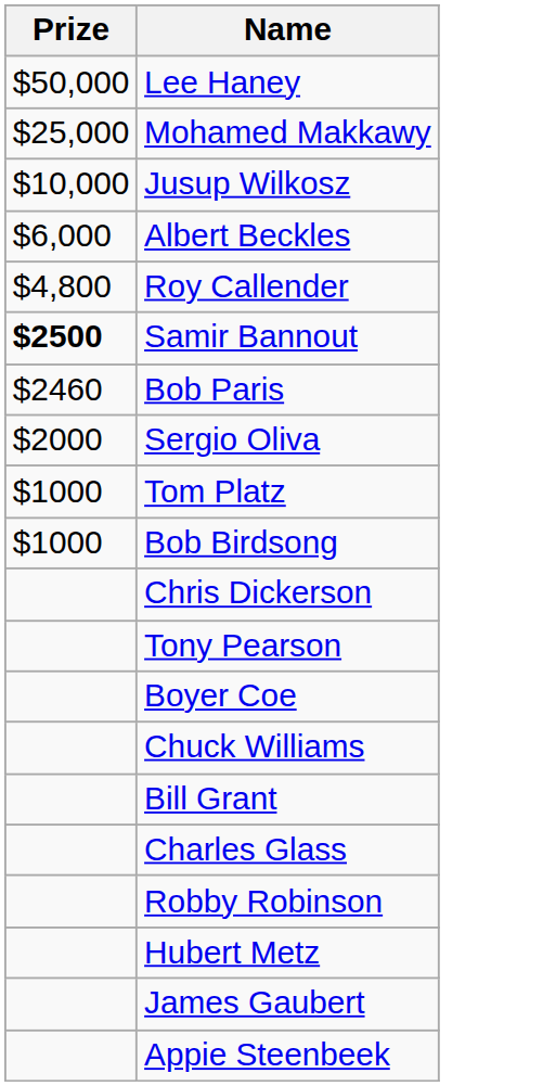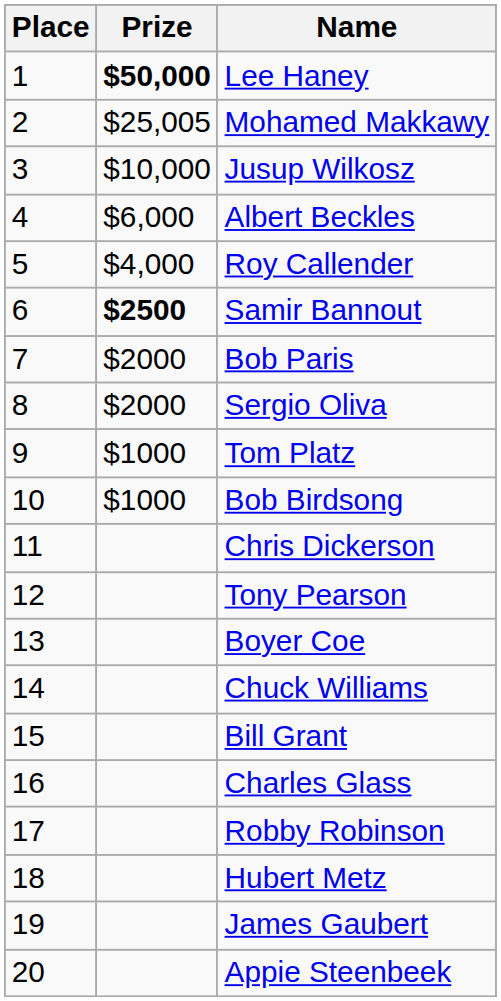+ column: Place | 1 | 2 | 3 | 4 | 5 | 6 | 7 | 8 | 9 | 10 | 11 | 12 | 13 | 14 | 15 | 16 | 17 | 18 | 19 | 20
Lee Haney | Prize: normal -> bold
Mohamed Makkawy | Prize: $25,000 -> $25,005
Roy Callender | Prize: $4,800 -> $4,000
Bob Paris | Prize: $2460 -> $2000
